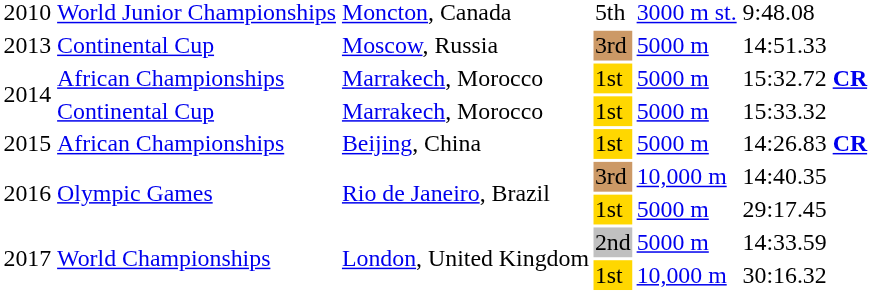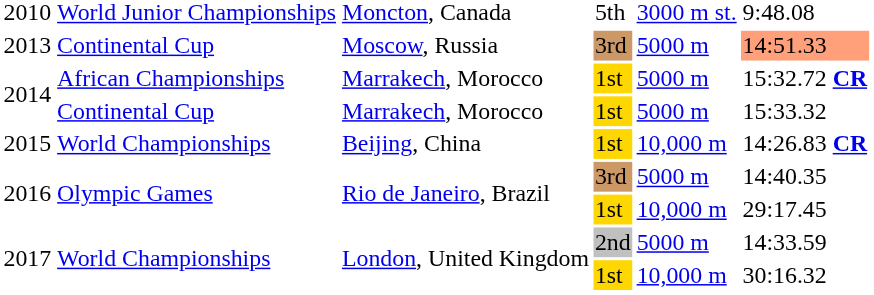2013 | column 6: no background -> lightsalmon background
2015 | column 2: African Championships -> World Championships
2015 | column 5: 5000 m -> 10,000 m
2016 / 3rd | column 5: 10,000 m -> 5000 m
2016 / 1st | column 5: 5000 m -> 10,000 m
